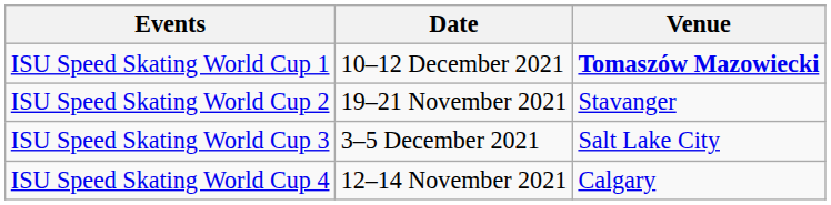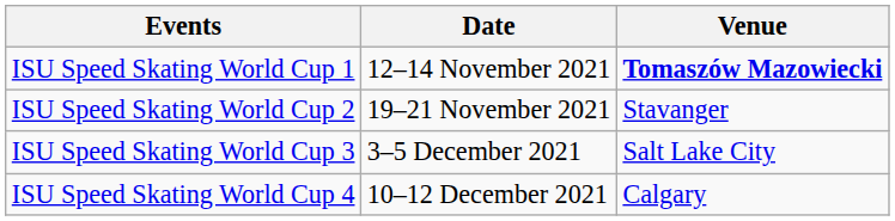ISU Speed Skating World Cup 1 | Date: 10–12 December 2021 -> 12–14 November 2021
ISU Speed Skating World Cup 4 | Date: 12–14 November 2021 -> 10–12 December 2021
